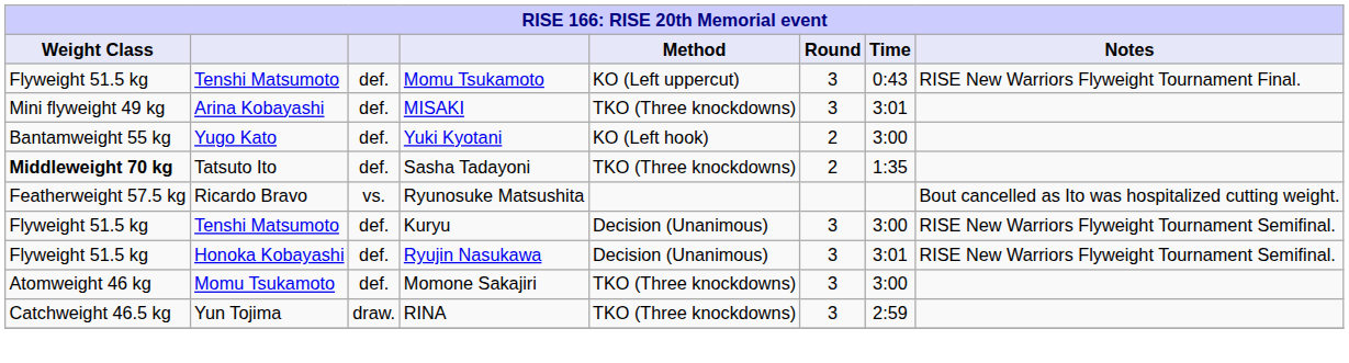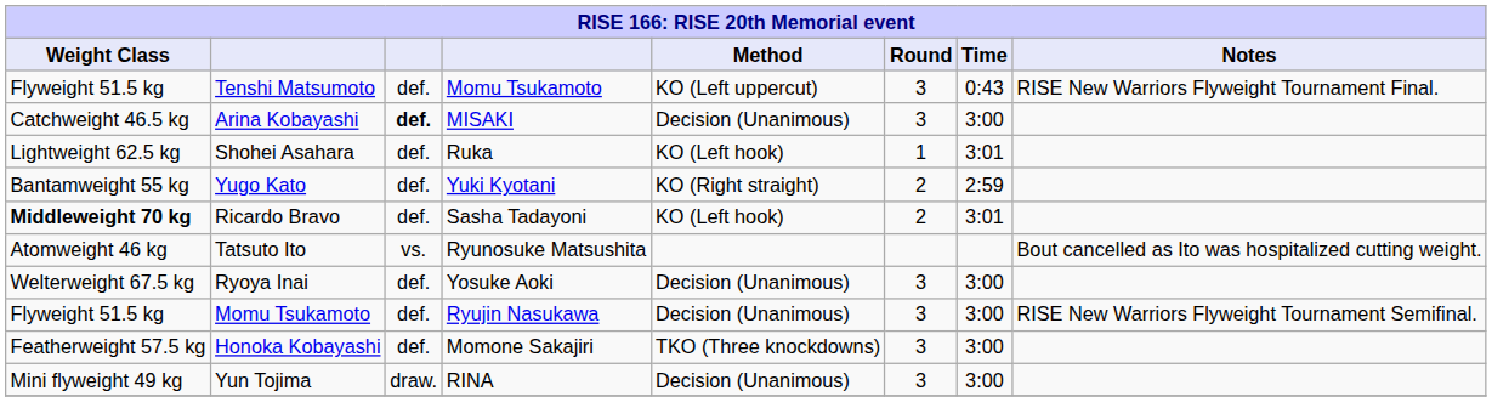MISAKI | Weight Class: Mini flyweight 49 kg -> Catchweight 46.5 kg
MISAKI | column 3: normal -> bold
MISAKI | Method: TKO (Three knockdowns) -> Decision (Unanimous)
MISAKI | Time: 3:01 -> 3:00
+ row: Lightweight 62.5 kg | Shohei Asahara | def. | Ruka | KO (Left hook) | 1 | 3:01
Yuki Kyotani | Method: KO (Left hook) -> KO (Right straight)
Yuki Kyotani | Time: 3:00 -> 2:59
Sasha Tadayoni | column 2: Tatsuto Ito -> Ricardo Bravo
Sasha Tadayoni | Method: TKO (Three knockdowns) -> KO (Left hook)
Sasha Tadayoni | Time: 1:35 -> 3:01
Ryunosuke Matsushita | Weight Class: Featherweight 57.5 kg -> Atomweight 46 kg
Ryunosuke Matsushita | column 2: Ricardo Bravo -> Tatsuto Ito
+ row: Welterweight 67.5 kg | Ryoya Inai | def. | Yosuke Aoki | Decision (Unanimous) | 3 | 3:00
- row: Flyweight 51.5 kg | Tenshi Matsumoto | def. | Kuryu | Decision (Unanimous) | 3 | 3:00 | RISE New Warriors Flyweight Tournament Semifinal.
Ryujin Nasukawa | column 2: Honoka Kobayashi -> Momu Tsukamoto
Ryujin Nasukawa | Time: 3:01 -> 3:00
Momone Sakajiri | Weight Class: Atomweight 46 kg -> Featherweight 57.5 kg
Momone Sakajiri | column 2: Momu Tsukamoto -> Honoka Kobayashi
RINA | Weight Class: Catchweight 46.5 kg -> Mini flyweight 49 kg
RINA | Method: TKO (Three knockdowns) -> Decision (Unanimous)
RINA | Time: 2:59 -> 3:00
